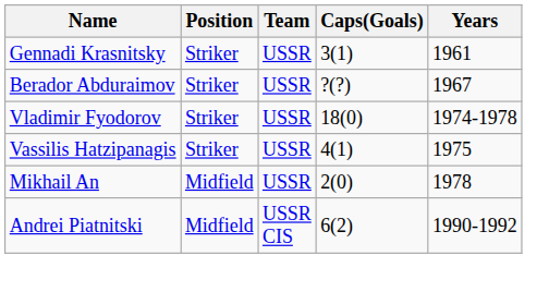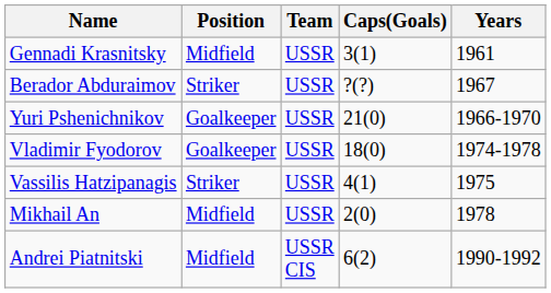Gennadi Krasnitsky | Position: Striker -> Midfield
+ row: Yuri Pshenichnikov | Goalkeeper | USSR | 21(0) | 1966-1970
Vladimir Fyodorov | Position: Striker -> Goalkeeper
